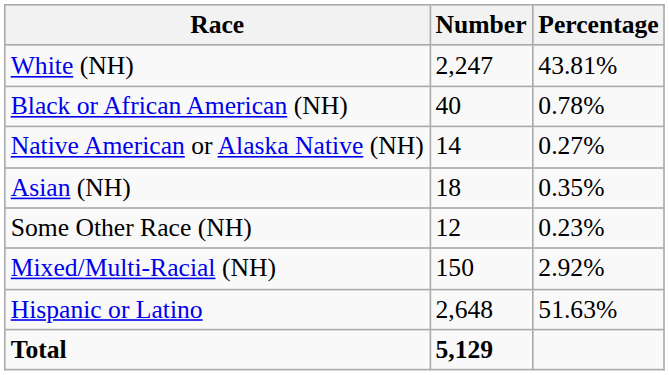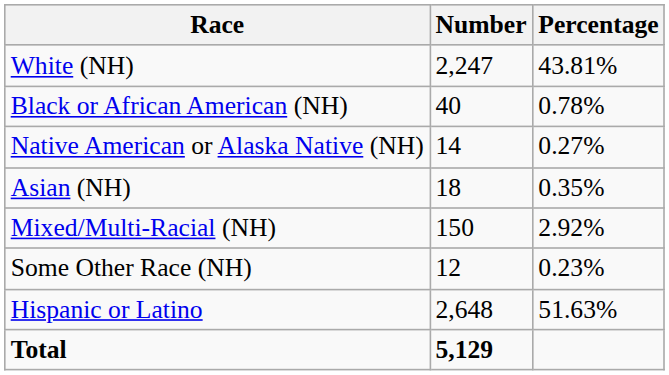rows swapped: Some Other Race (NH) <-> Mixed/Multi-Racial (NH)
